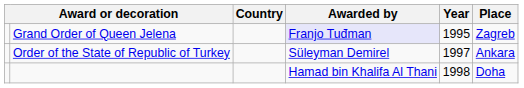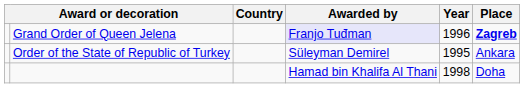Grand Order of Queen Jelena | Year: 1995 -> 1996
Grand Order of Queen Jelena | Place: normal -> bold
Order of the State of Republic of Turkey | Year: 1997 -> 1995
